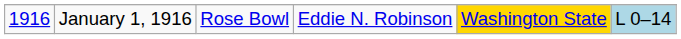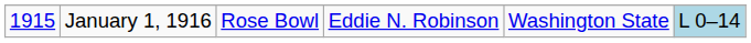January 1, 1916 | column 1: 1916 -> 1915
January 1, 1916 | column 5: gold background -> no background
